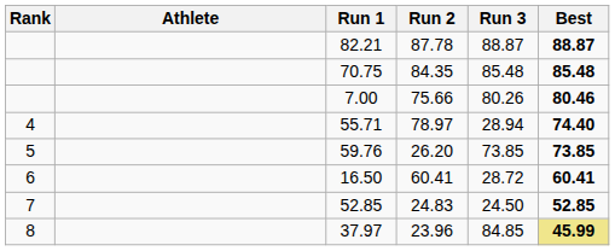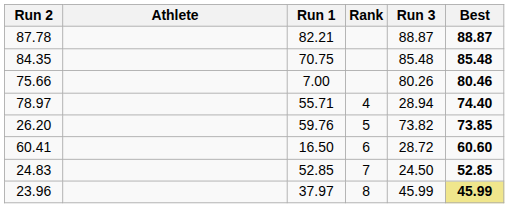columns swapped: Rank <-> Run 2
59.76 | Run 3: 73.85 -> 73.82
16.50 | Best: 60.41 -> 60.60
37.97 | Run 3: 84.85 -> 45.99
